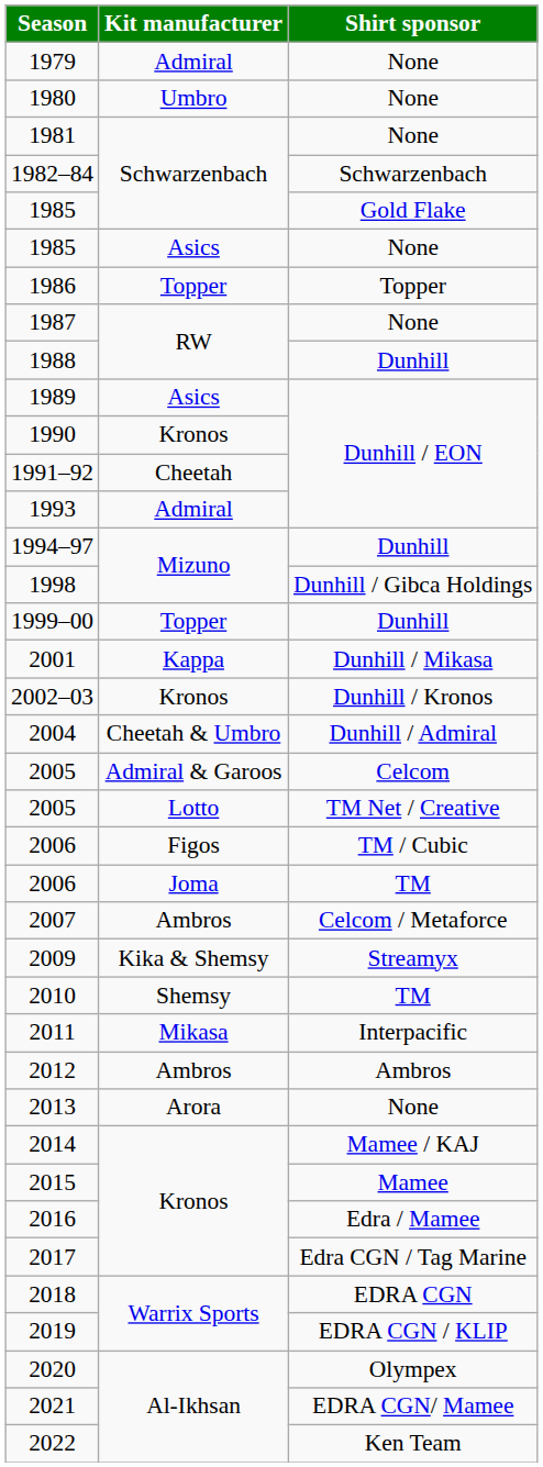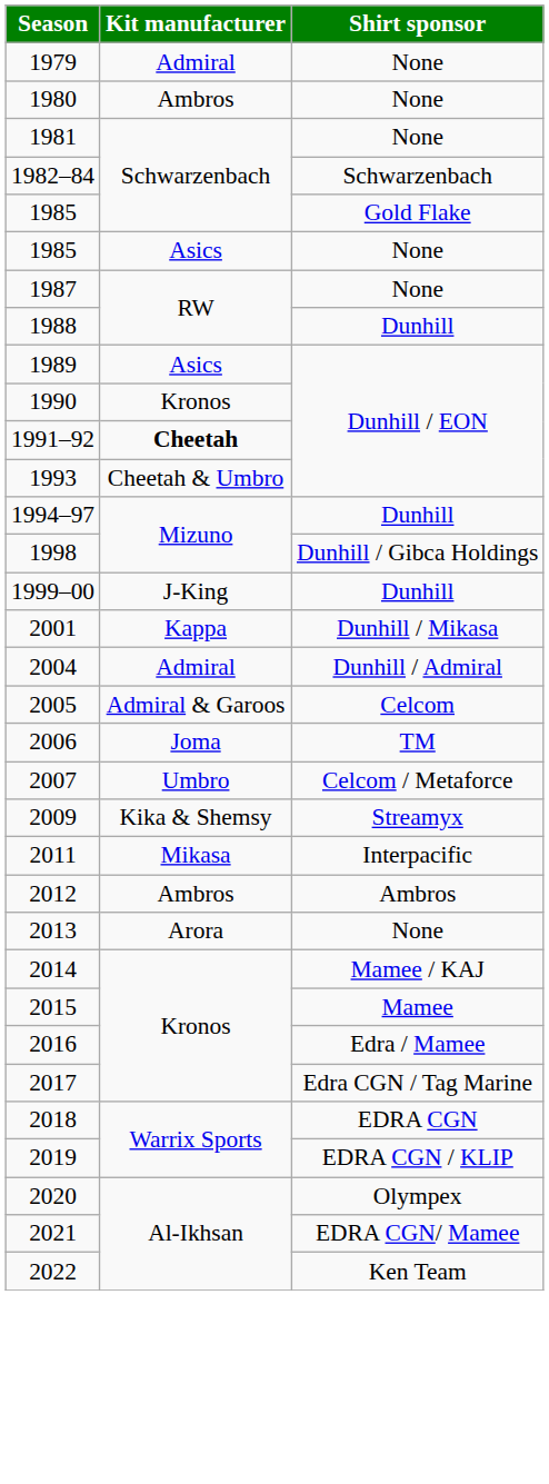1980 | Kit manufacturer: Umbro -> Ambros
- row: 1986 | Topper | Topper
1991–92 | Kit manufacturer: normal -> bold
1993 | Kit manufacturer: Admiral -> Cheetah & Umbro
1999–00 | Kit manufacturer: Topper -> J-King
- row: 2002–03 | Kronos | Dunhill / Kronos
2004 | Kit manufacturer: Cheetah & Umbro -> Admiral
- row: 2005 | Lotto | TM Net / Creative
- row: 2006 | Figos | TM / Cubic
2007 | Kit manufacturer: Ambros -> Umbro
- row: 2010 | Shemsy | TM
